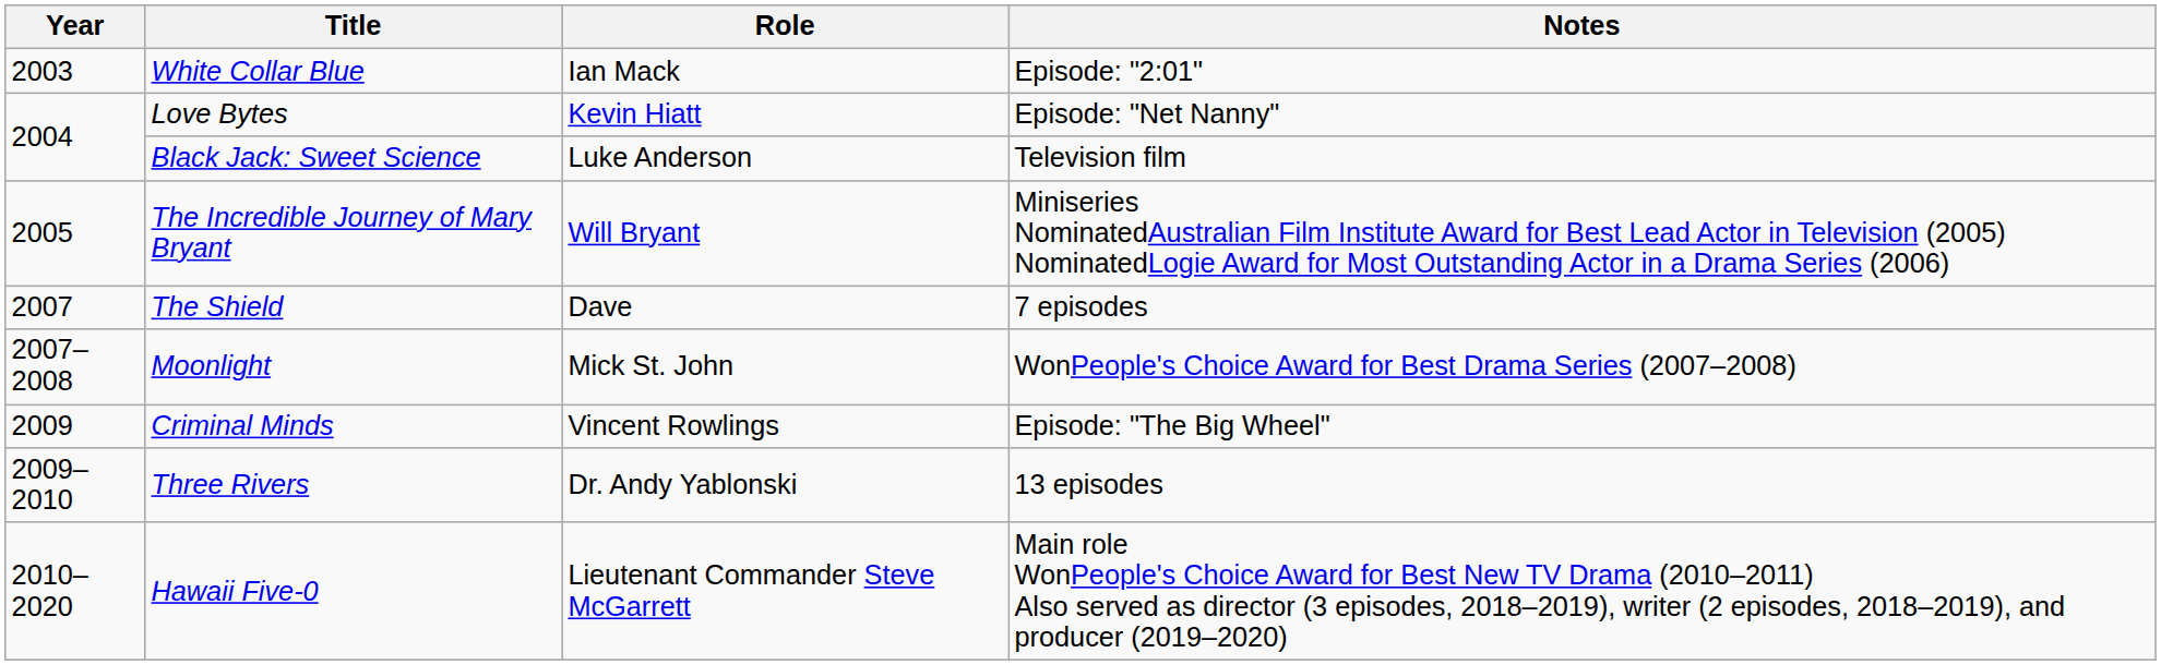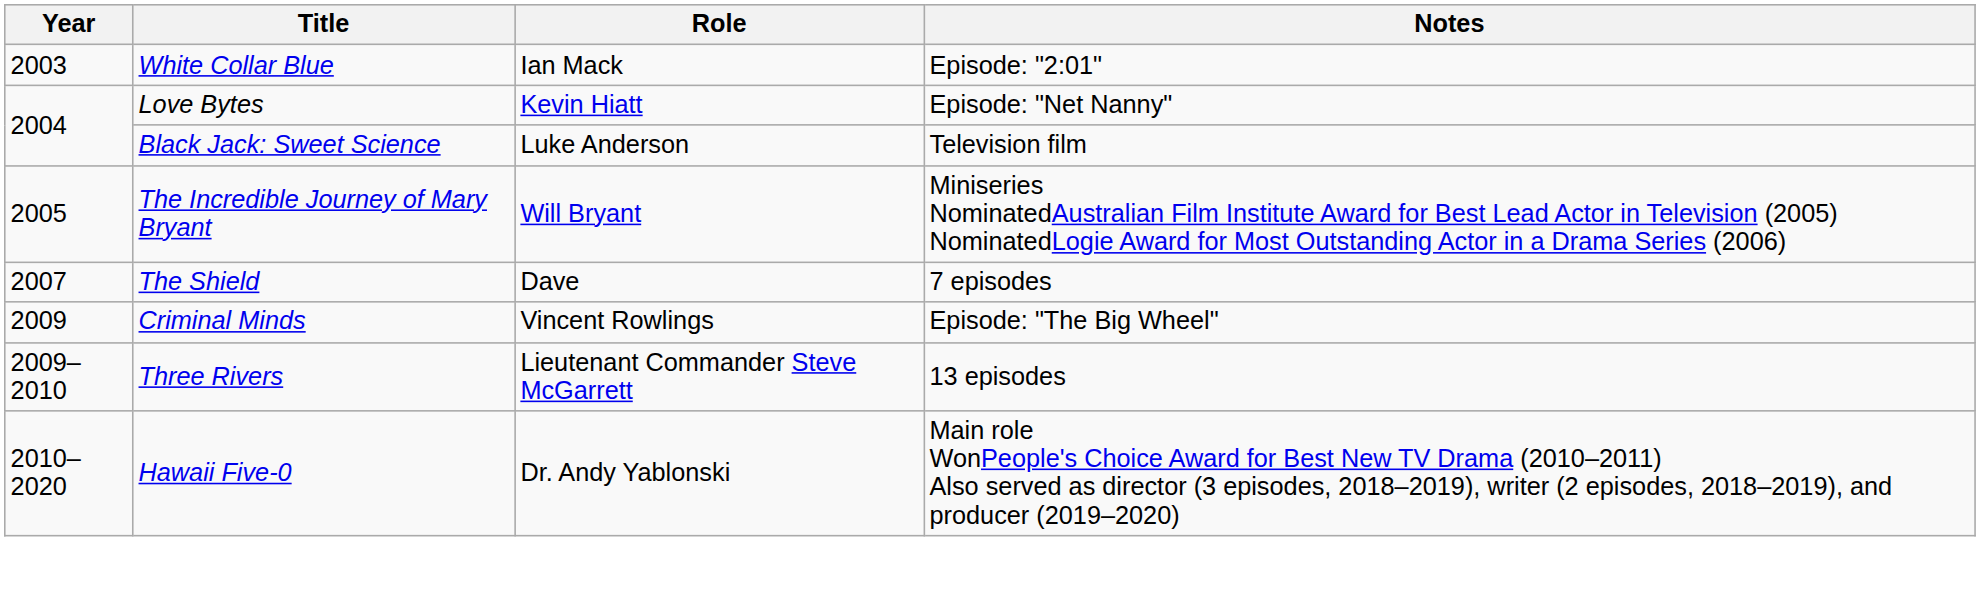- row: 2007–2008 | Moonlight | Mick St. John | WonPeople's Choice Award for Best Drama Series (2007–2008)
Three Rivers | Role: Dr. Andy Yablonski -> Lieutenant Commander Steve McGarrett
Hawaii Five-0 | Role: Lieutenant Commander Steve McGarrett -> Dr. Andy Yablonski
